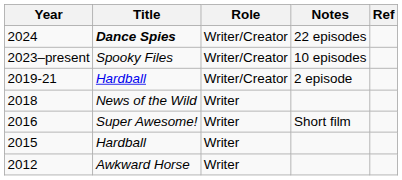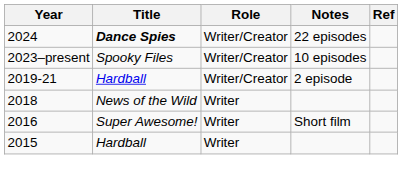- row: 2012 | Awkward Horse | Writer
